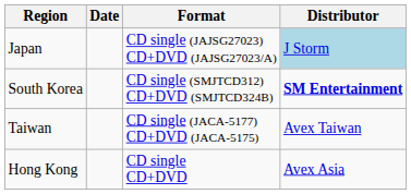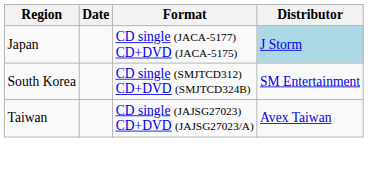Japan | Format: CD single (JAJSG27023) CD+DVD (JAJSG27023/A) -> CD single (JACA-5177) CD+DVD (JACA-5175)
South Korea | Distributor: bold -> normal
Taiwan | Format: CD single (JACA-5177) CD+DVD (JACA-5175) -> CD single (JAJSG27023) CD+DVD (JAJSG27023/A)
- row: Hong Kong | CD single CD+DVD | Avex Asia
